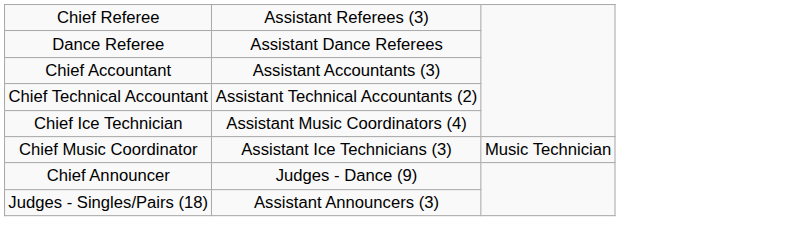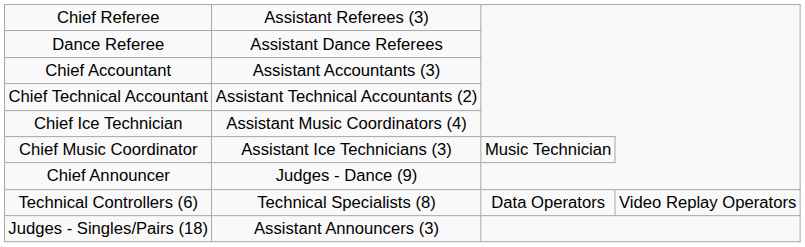+ row: Technical Controllers (6) | Technical Specialists (8) | Data Operators | Video Replay Operators
